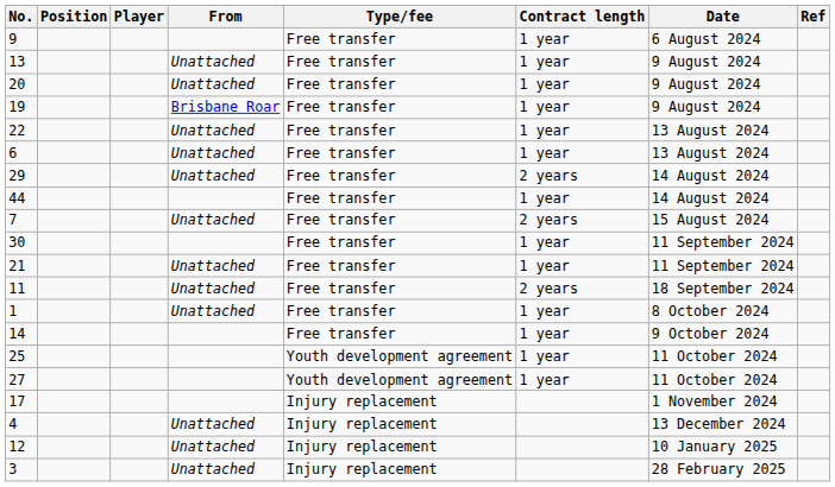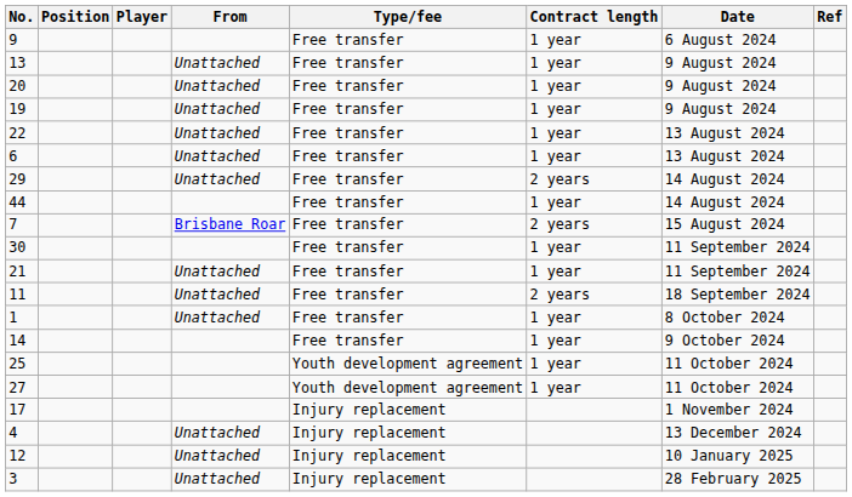19 | From: Brisbane Roar -> Unattached
7 | From: Unattached -> Brisbane Roar
